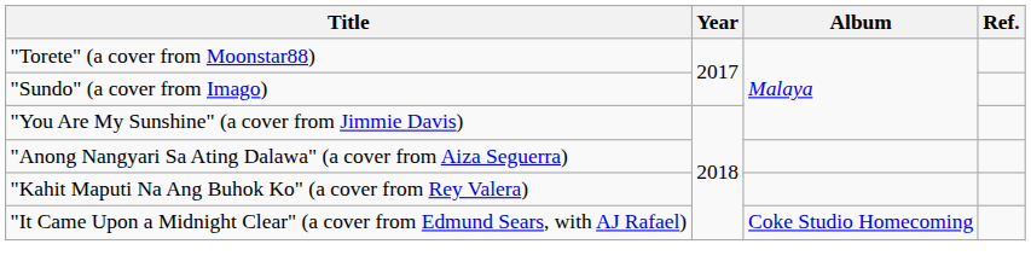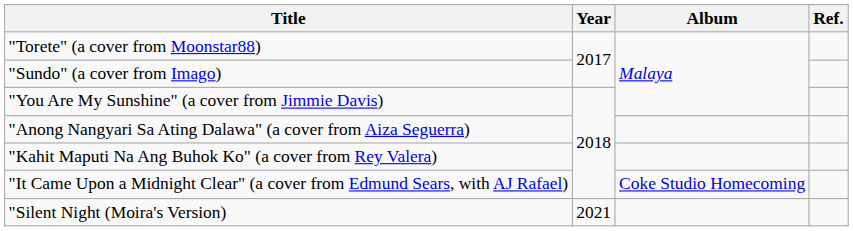+ row: "Silent Night (Moira's Version) | 2021
